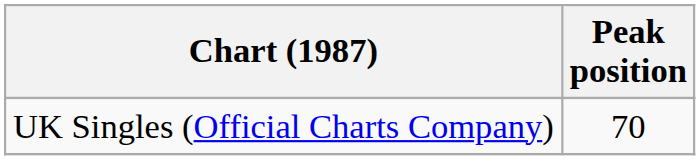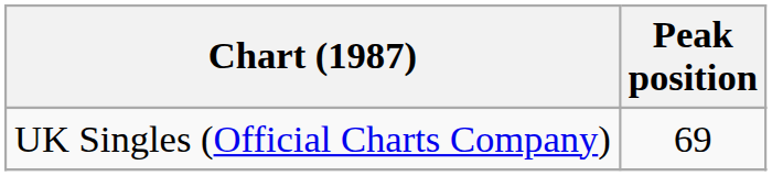UK Singles (Official Charts Company) | Peak position: 70 -> 69
